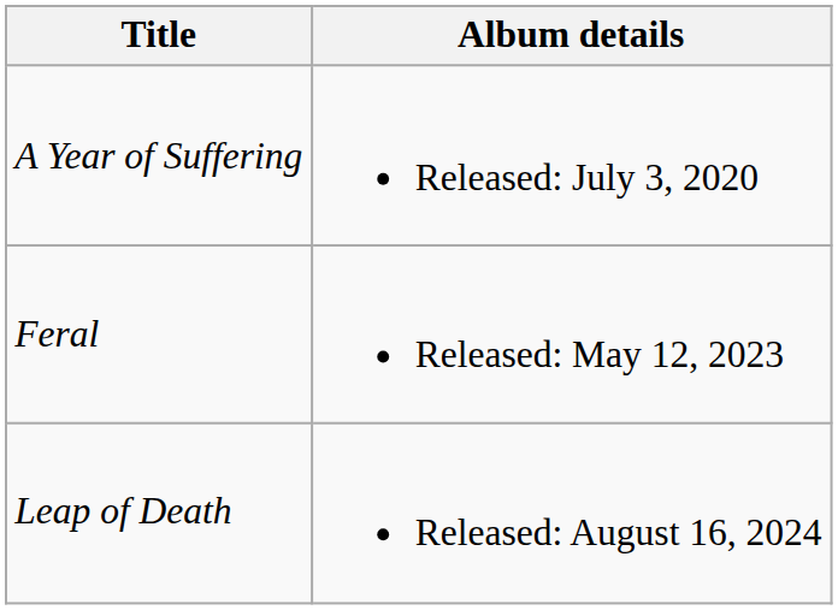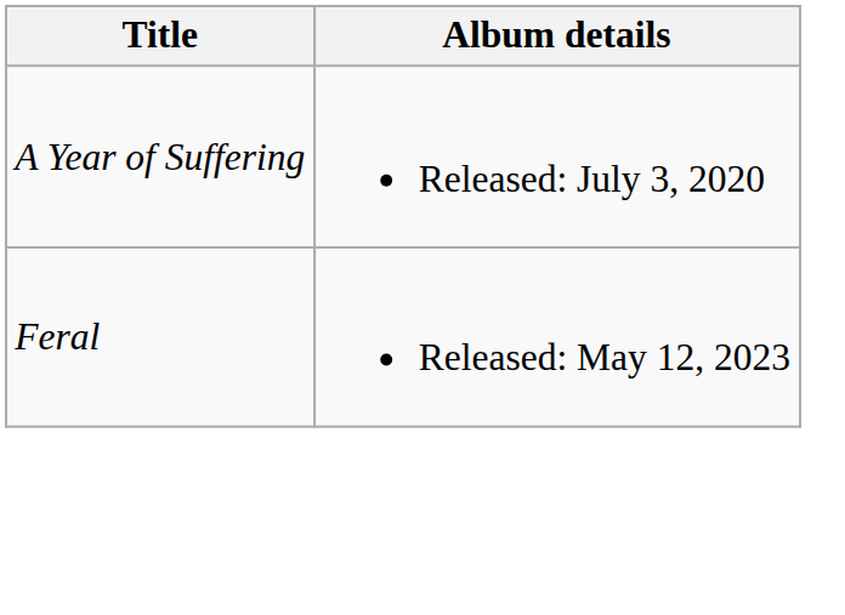- row: Leap of Death | Released: August 16, 2024
